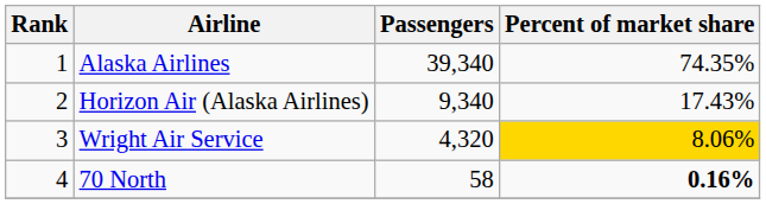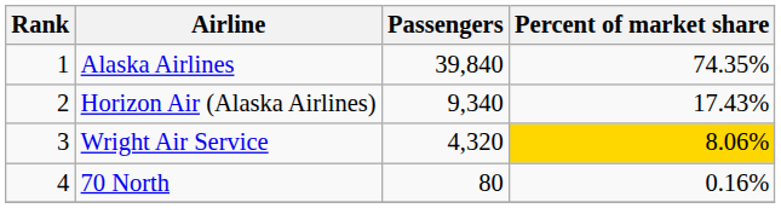Alaska Airlines | Passengers: 39,340 -> 39,840
70 North | Passengers: 58 -> 80
70 North | Percent of market share: bold -> normal
